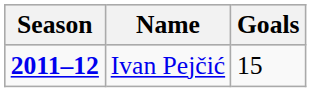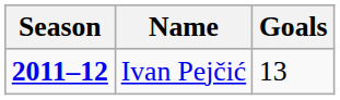Ivan Pejčić | Goals: 15 -> 13
